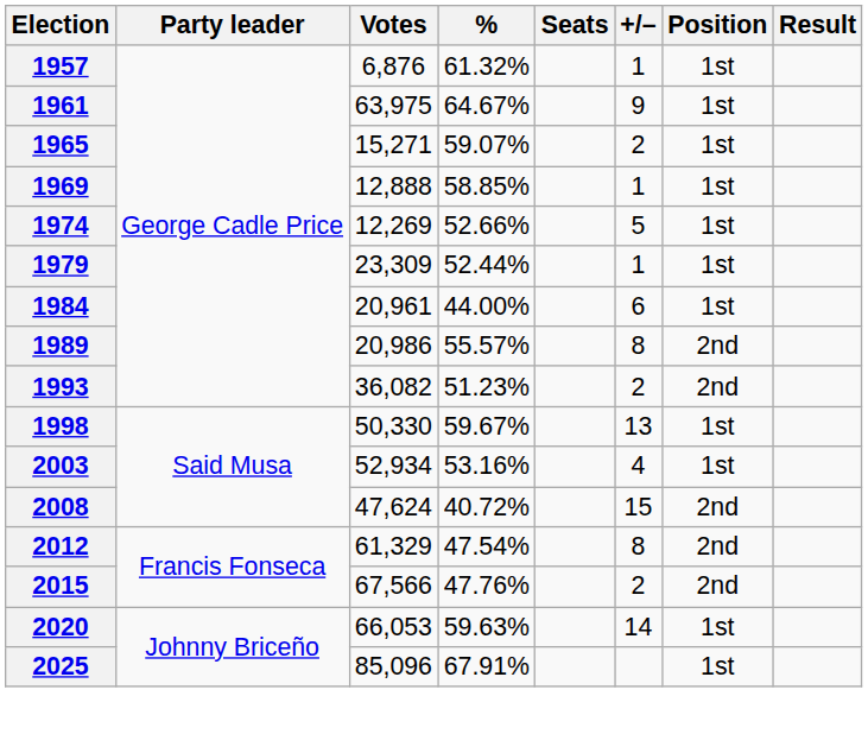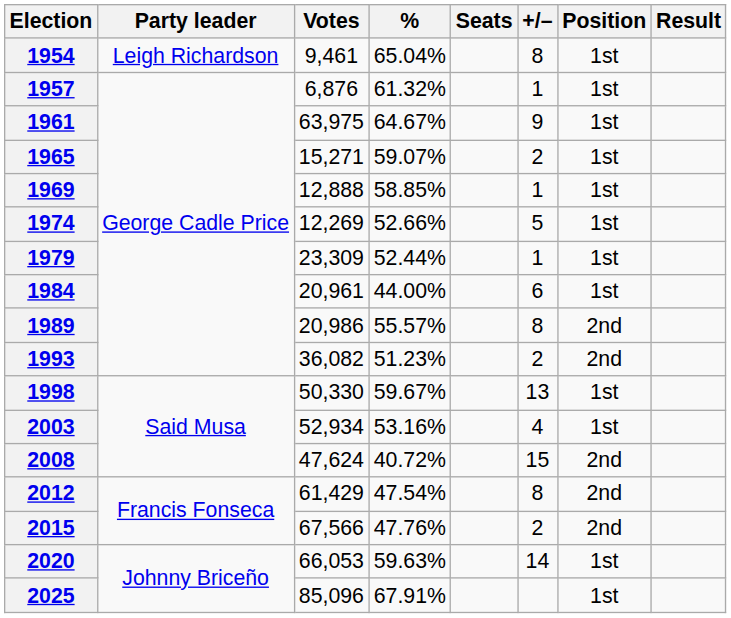+ row: 1954 | Leigh Richardson | 9,461 | 65.04% | 8 | 1st
2012 | Votes: 61,329 -> 61,429
